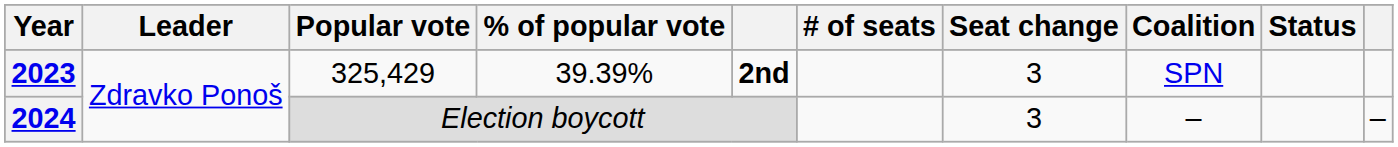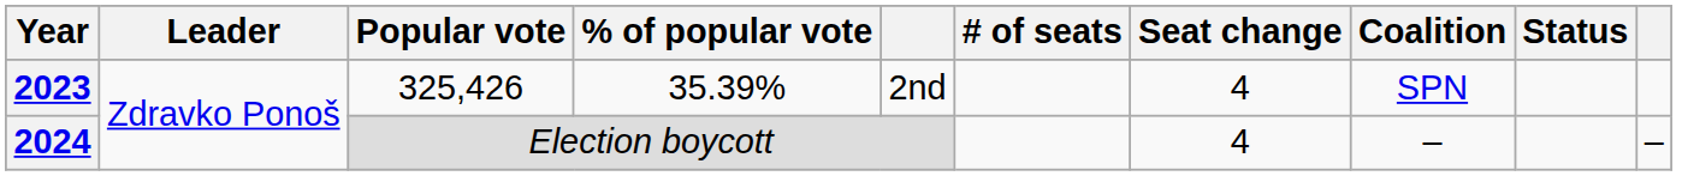2023 | Popular vote: 325,429 -> 325,426
2023 | % of popular vote: 39.39% -> 35.39%
2023 | column 5: bold -> normal
2023 | Seat change: 3 -> 4
2024 | Seat change: 3 -> 4
